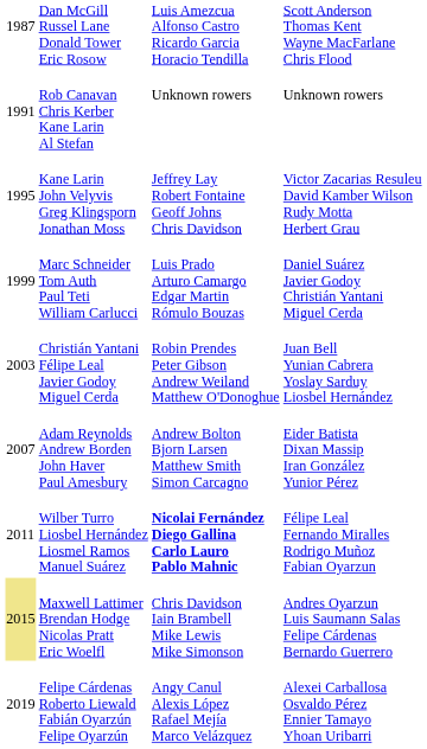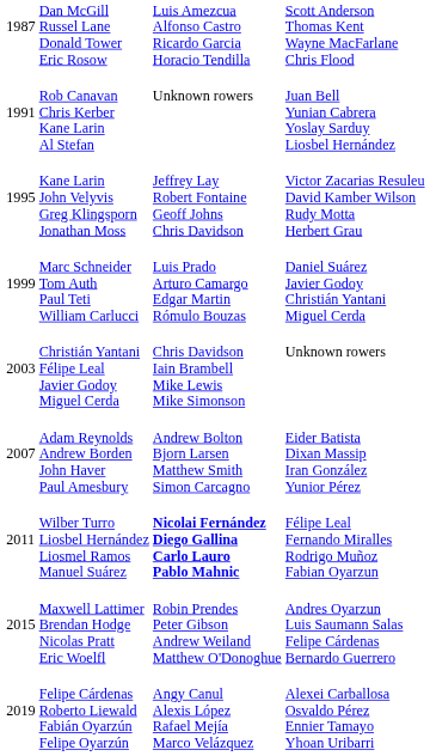Rob Canavan Chris Kerber Kane Larin Al Stefan | column 4: Unknown rowers -> Juan Bell Yunian Cabrera Yoslay Sarduy Liosbel Hernández
Christián Yantani Félipe Leal Javier Godoy Miguel Cerda | column 3: Robin Prendes Peter Gibson Andrew Weiland Matthew O'Donoghue -> Chris Davidson Iain Brambell Mike Lewis Mike Simonson
Christián Yantani Félipe Leal Javier Godoy Miguel Cerda | column 4: Juan Bell Yunian Cabrera Yoslay Sarduy Liosbel Hernández -> Unknown rowers
Maxwell Lattimer Brendan Hodge Nicolas Pratt Eric Woelfl | column 1: khaki background -> no background
Maxwell Lattimer Brendan Hodge Nicolas Pratt Eric Woelfl | column 3: Chris Davidson Iain Brambell Mike Lewis Mike Simonson -> Robin Prendes Peter Gibson Andrew Weiland Matthew O'Donoghue
